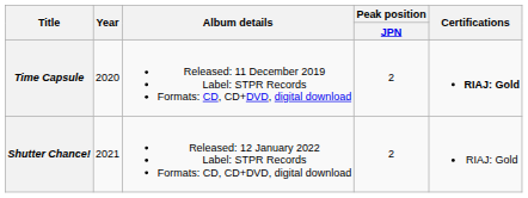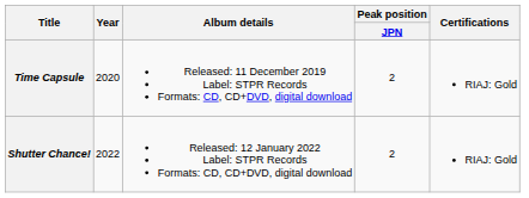Time Capsule | Certifications: bold -> normal
Shutter Chance! | Year: 2021 -> 2022
